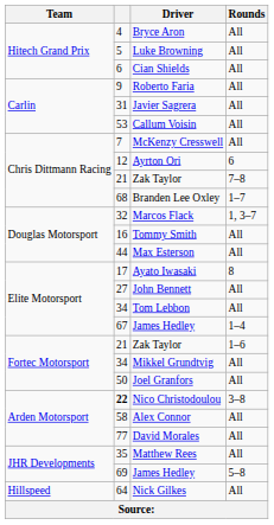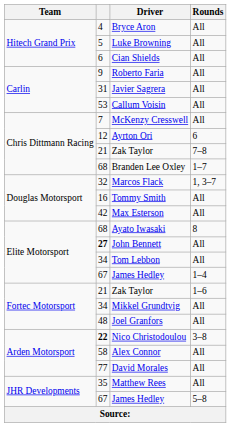Max Esterson | column 2: 44 -> 42
Ayato Iwasaki | column 2: 17 -> 68
John Bennett | column 2: normal -> bold
Joel Granfors | column 2: 50 -> 48
James Hedley / 5–8 | column 2: 69 -> 67
- row: Hillspeed | 64 | Nick Gilkes | All
